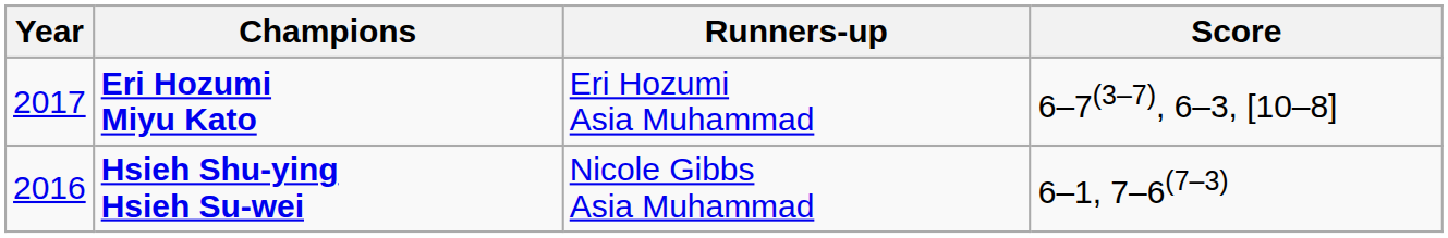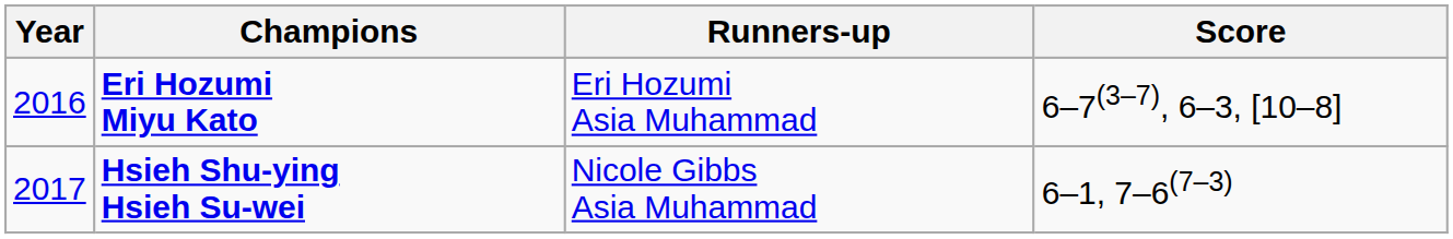Eri Hozumi Miyu Kato | Year: 2017 -> 2016
Hsieh Shu-ying Hsieh Su-wei | Year: 2016 -> 2017
